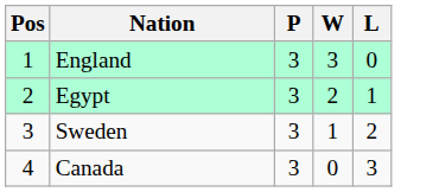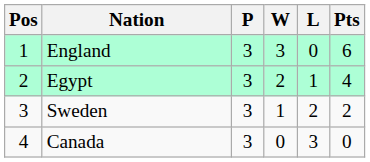+ column: Pts | 6 | 4 | 2 | 0
